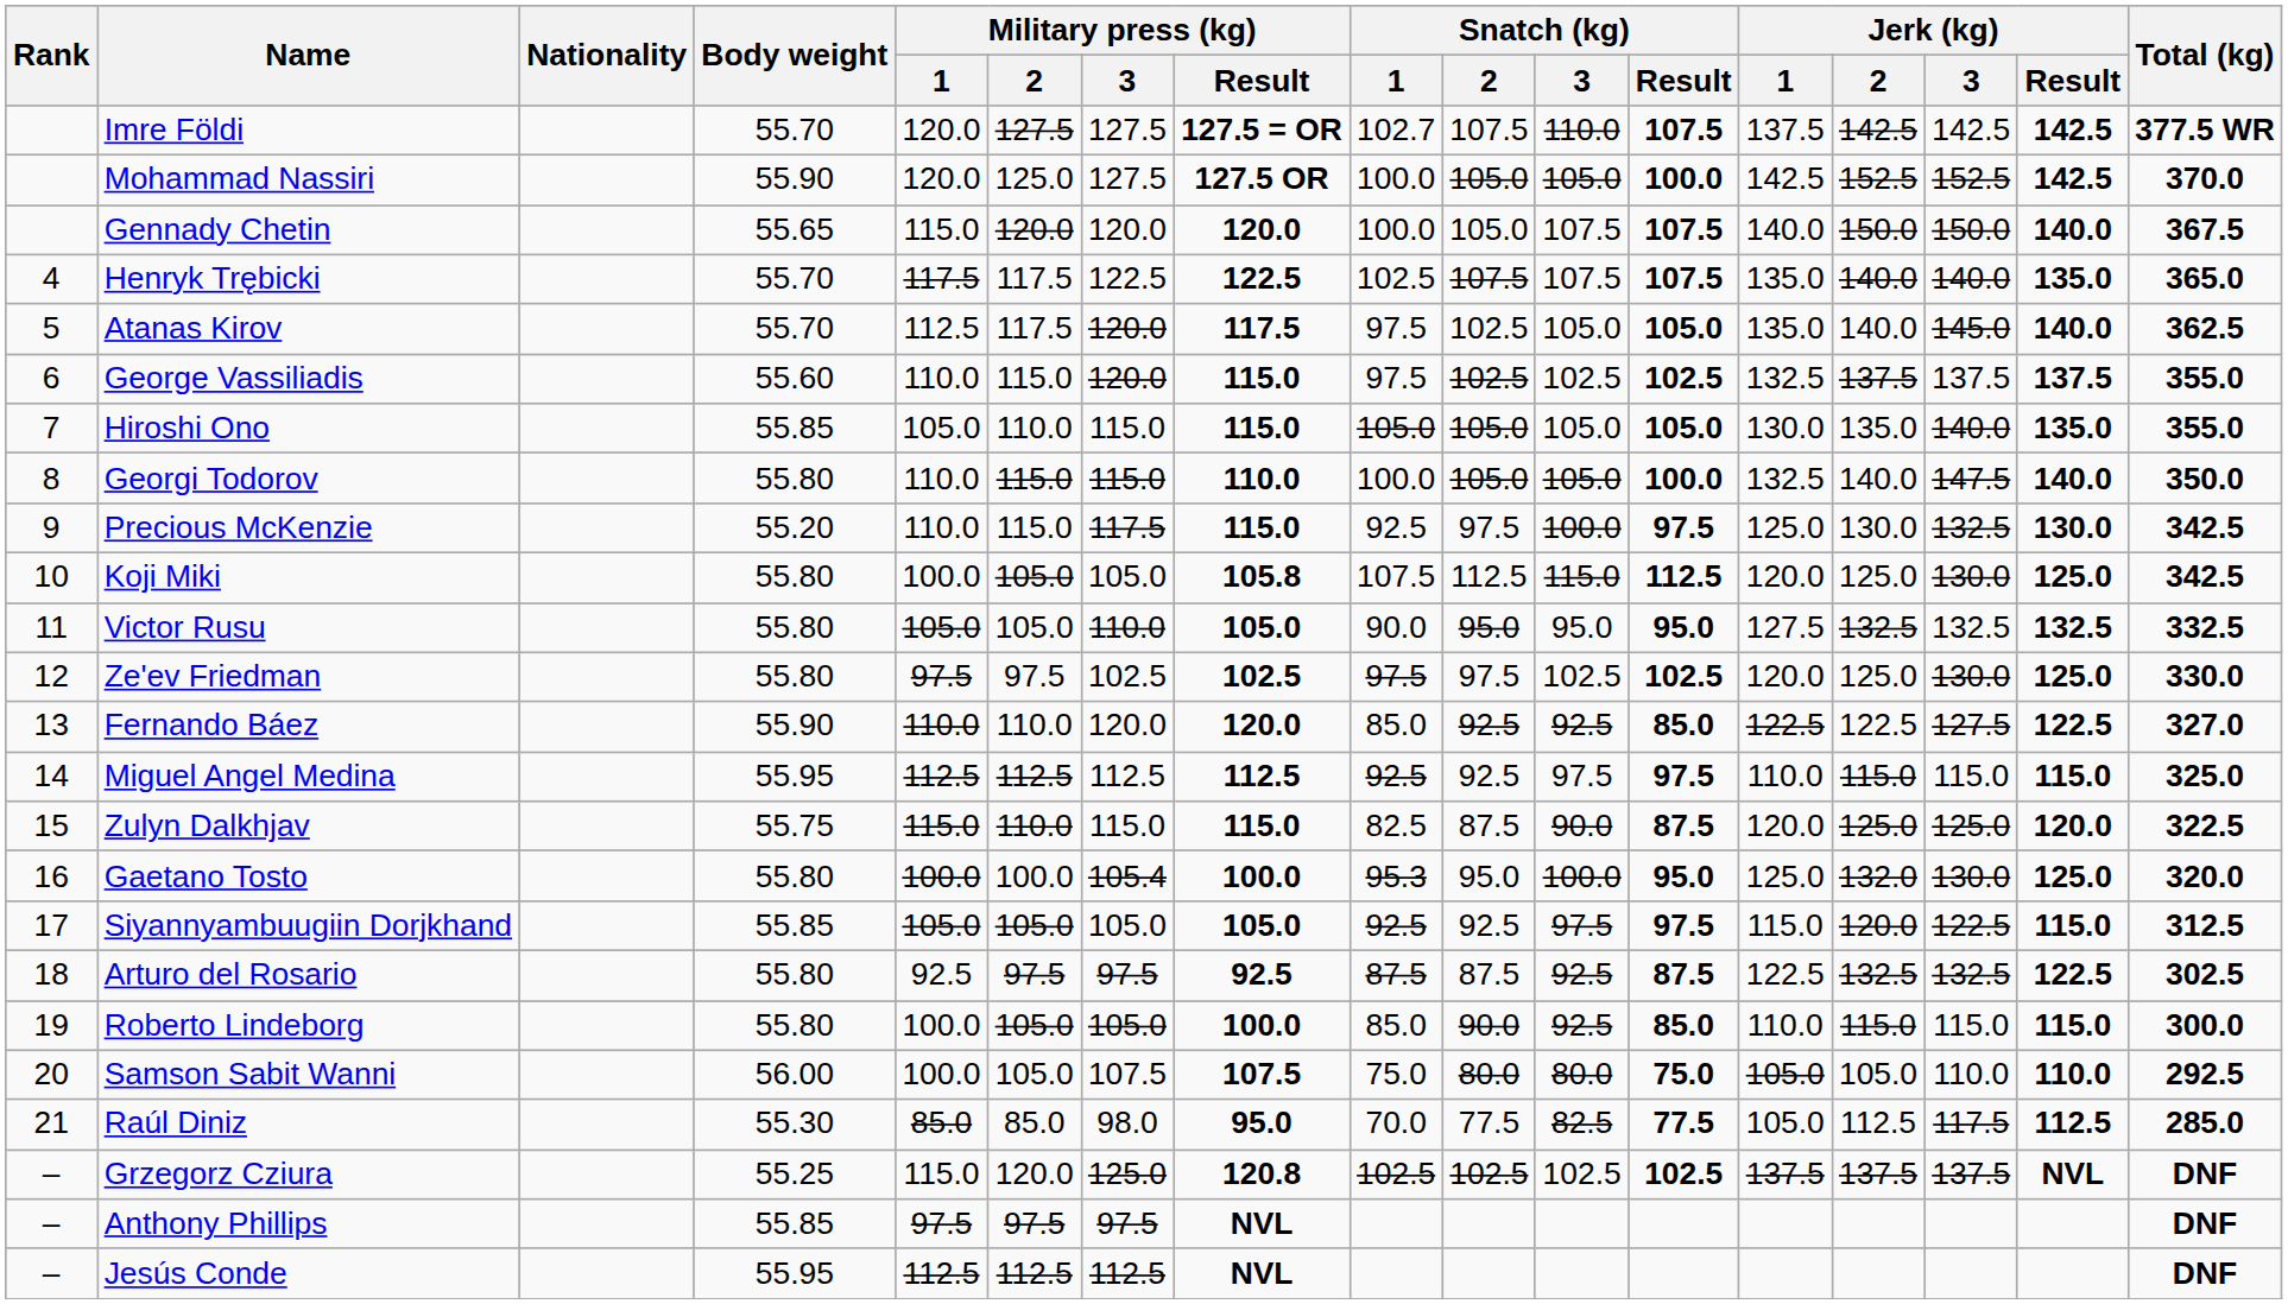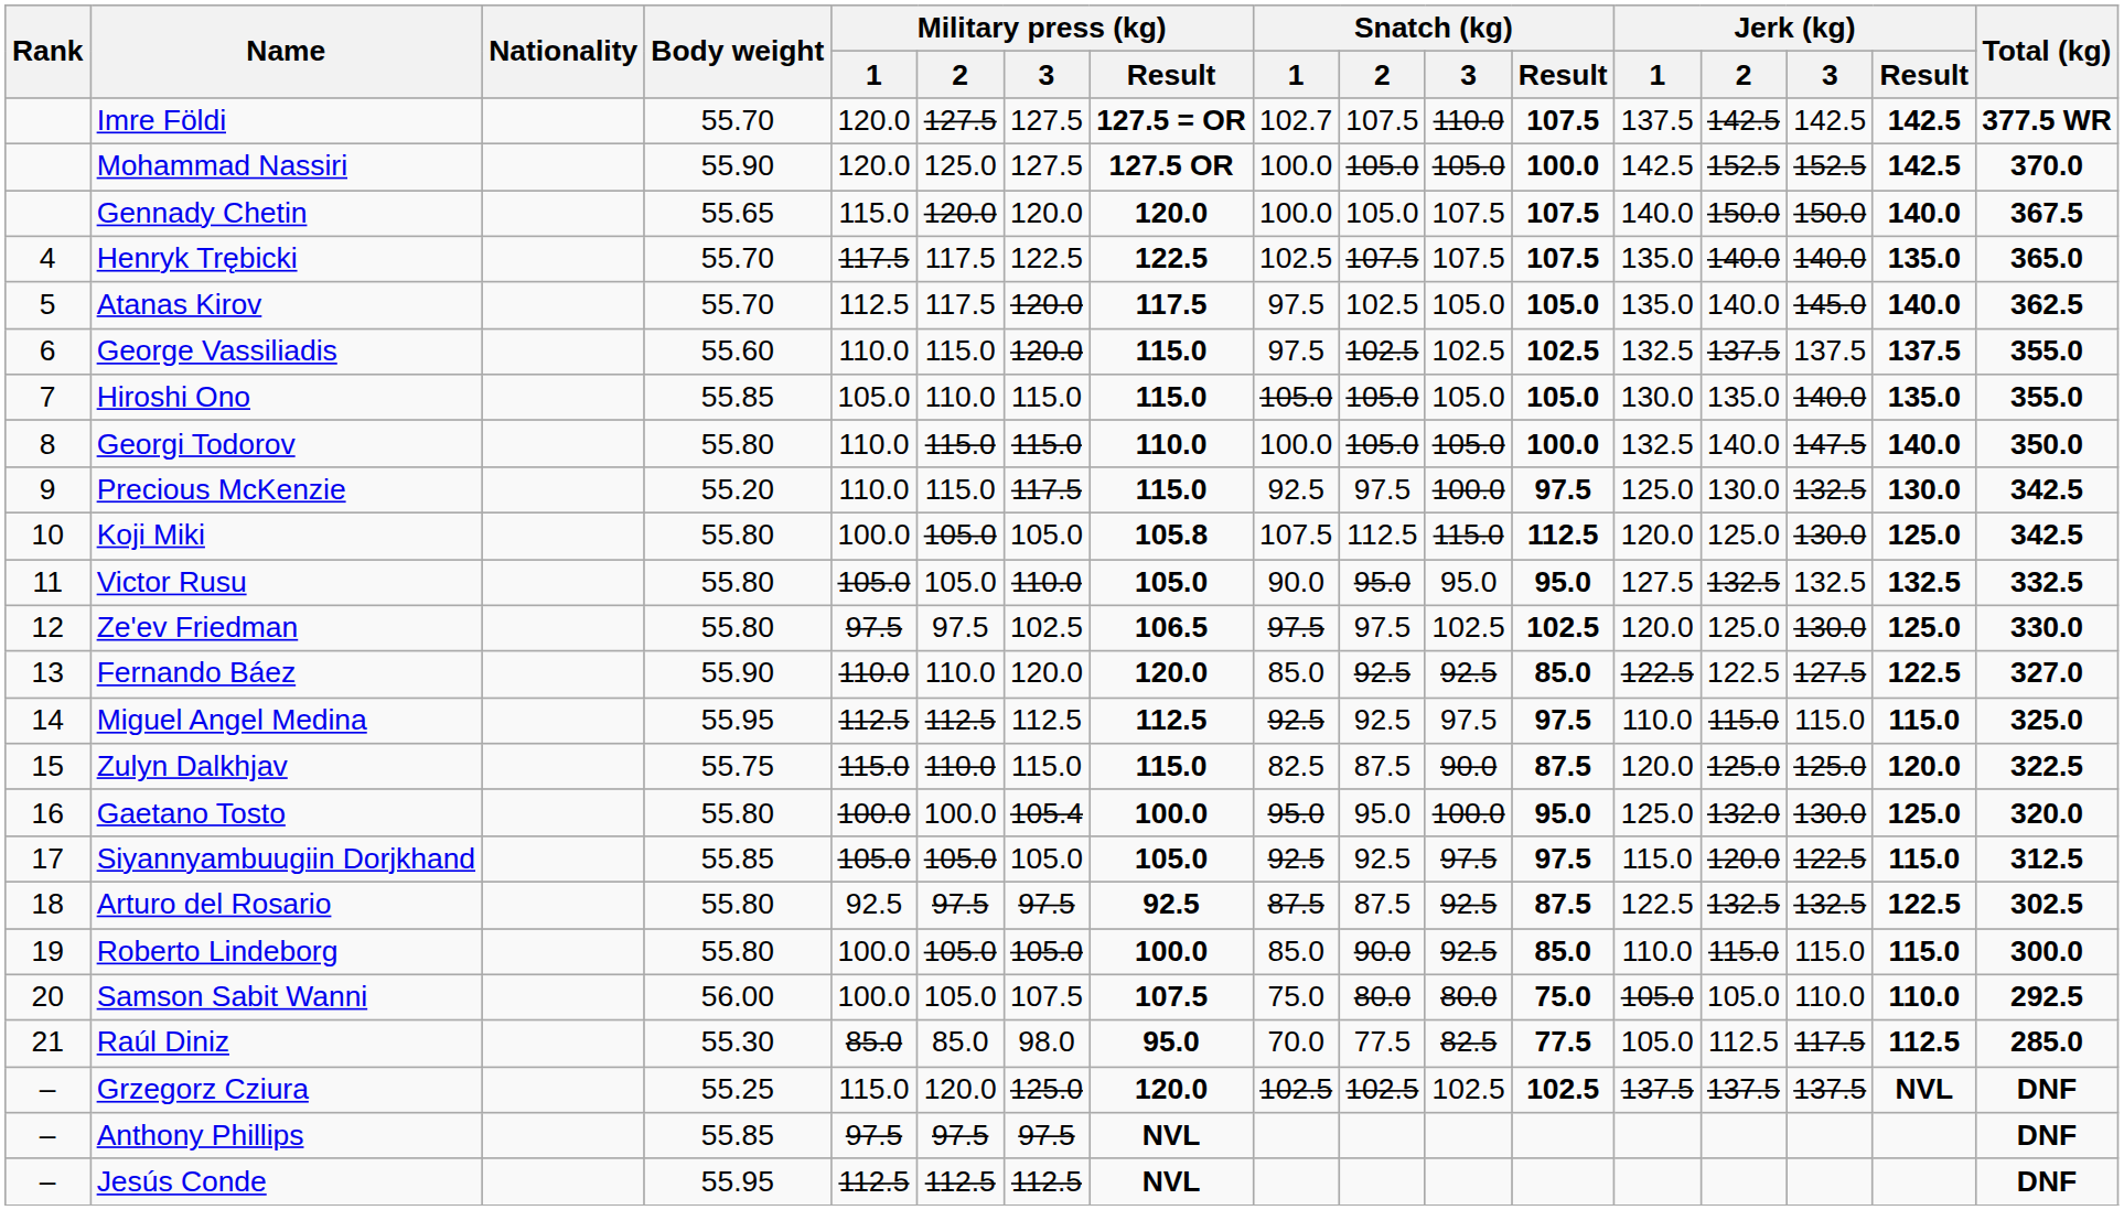Ze'ev Friedman | Military press (kg) / Result: 102.5 -> 106.5
Gaetano Tosto | Snatch (kg) / 1: 95.3 -> 95.0
Grzegorz Cziura | Military press (kg) / Result: 120.8 -> 120.0
